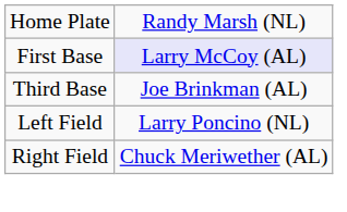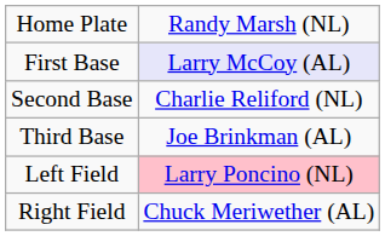+ row: Second Base | Charlie Reliford (NL)
Left Field | column 2: no background -> pink background
